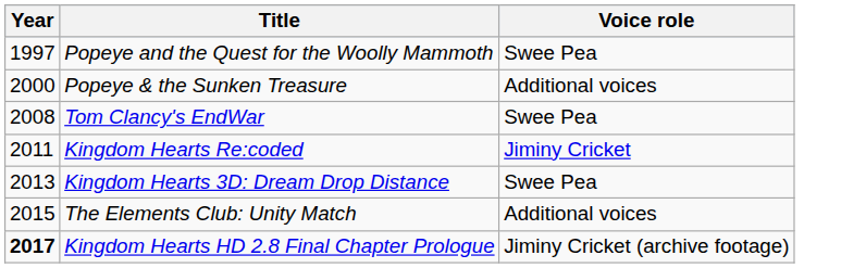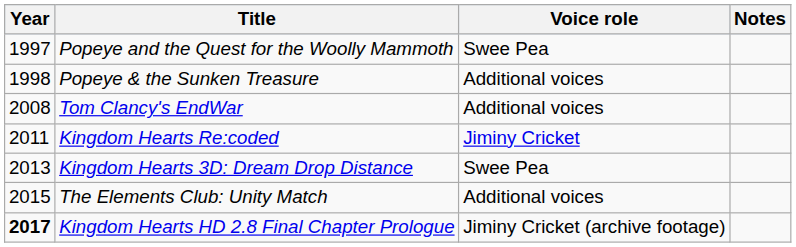+ column: Notes
Popeye & the Sunken Treasure | Year: 2000 -> 1998
Tom Clancy's EndWar | Voice role: Swee Pea -> Additional voices
